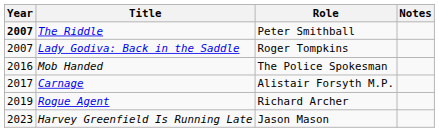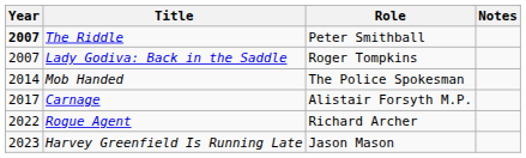Mob Handed | Year: 2016 -> 2014
Rogue Agent | Year: 2019 -> 2022
